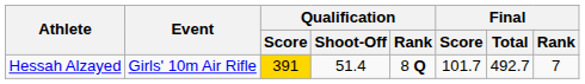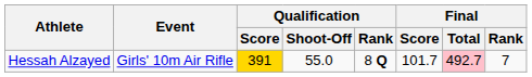Hessah Alzayed | Qualification / Shoot-Off: 51.4 -> 55.0
Hessah Alzayed | Final / Total: no background -> pink background
